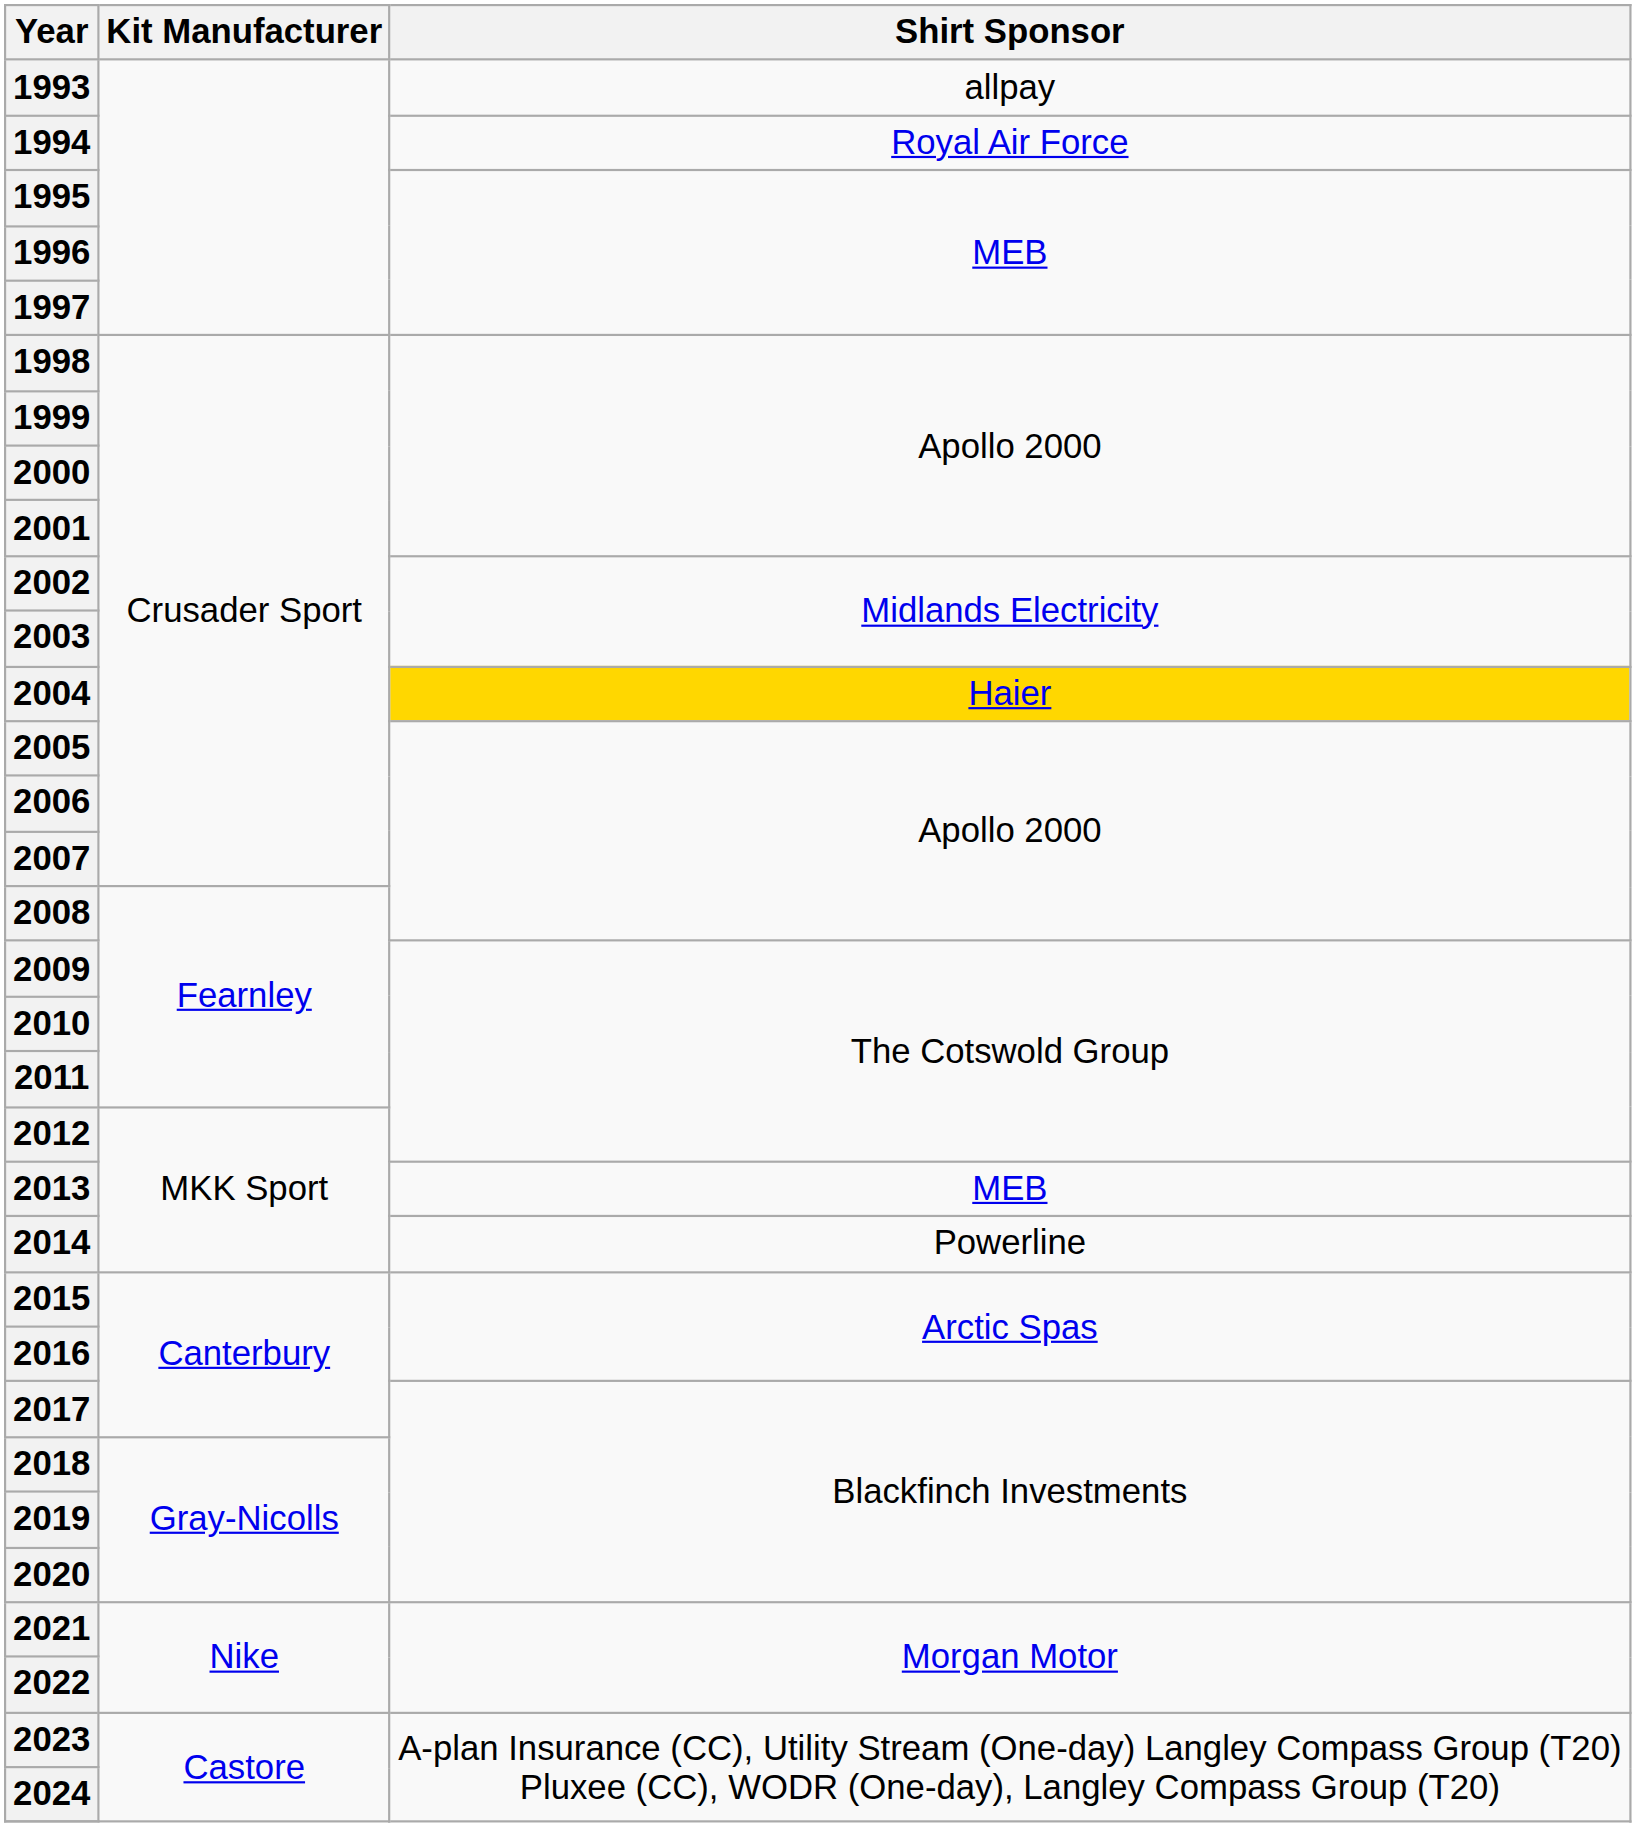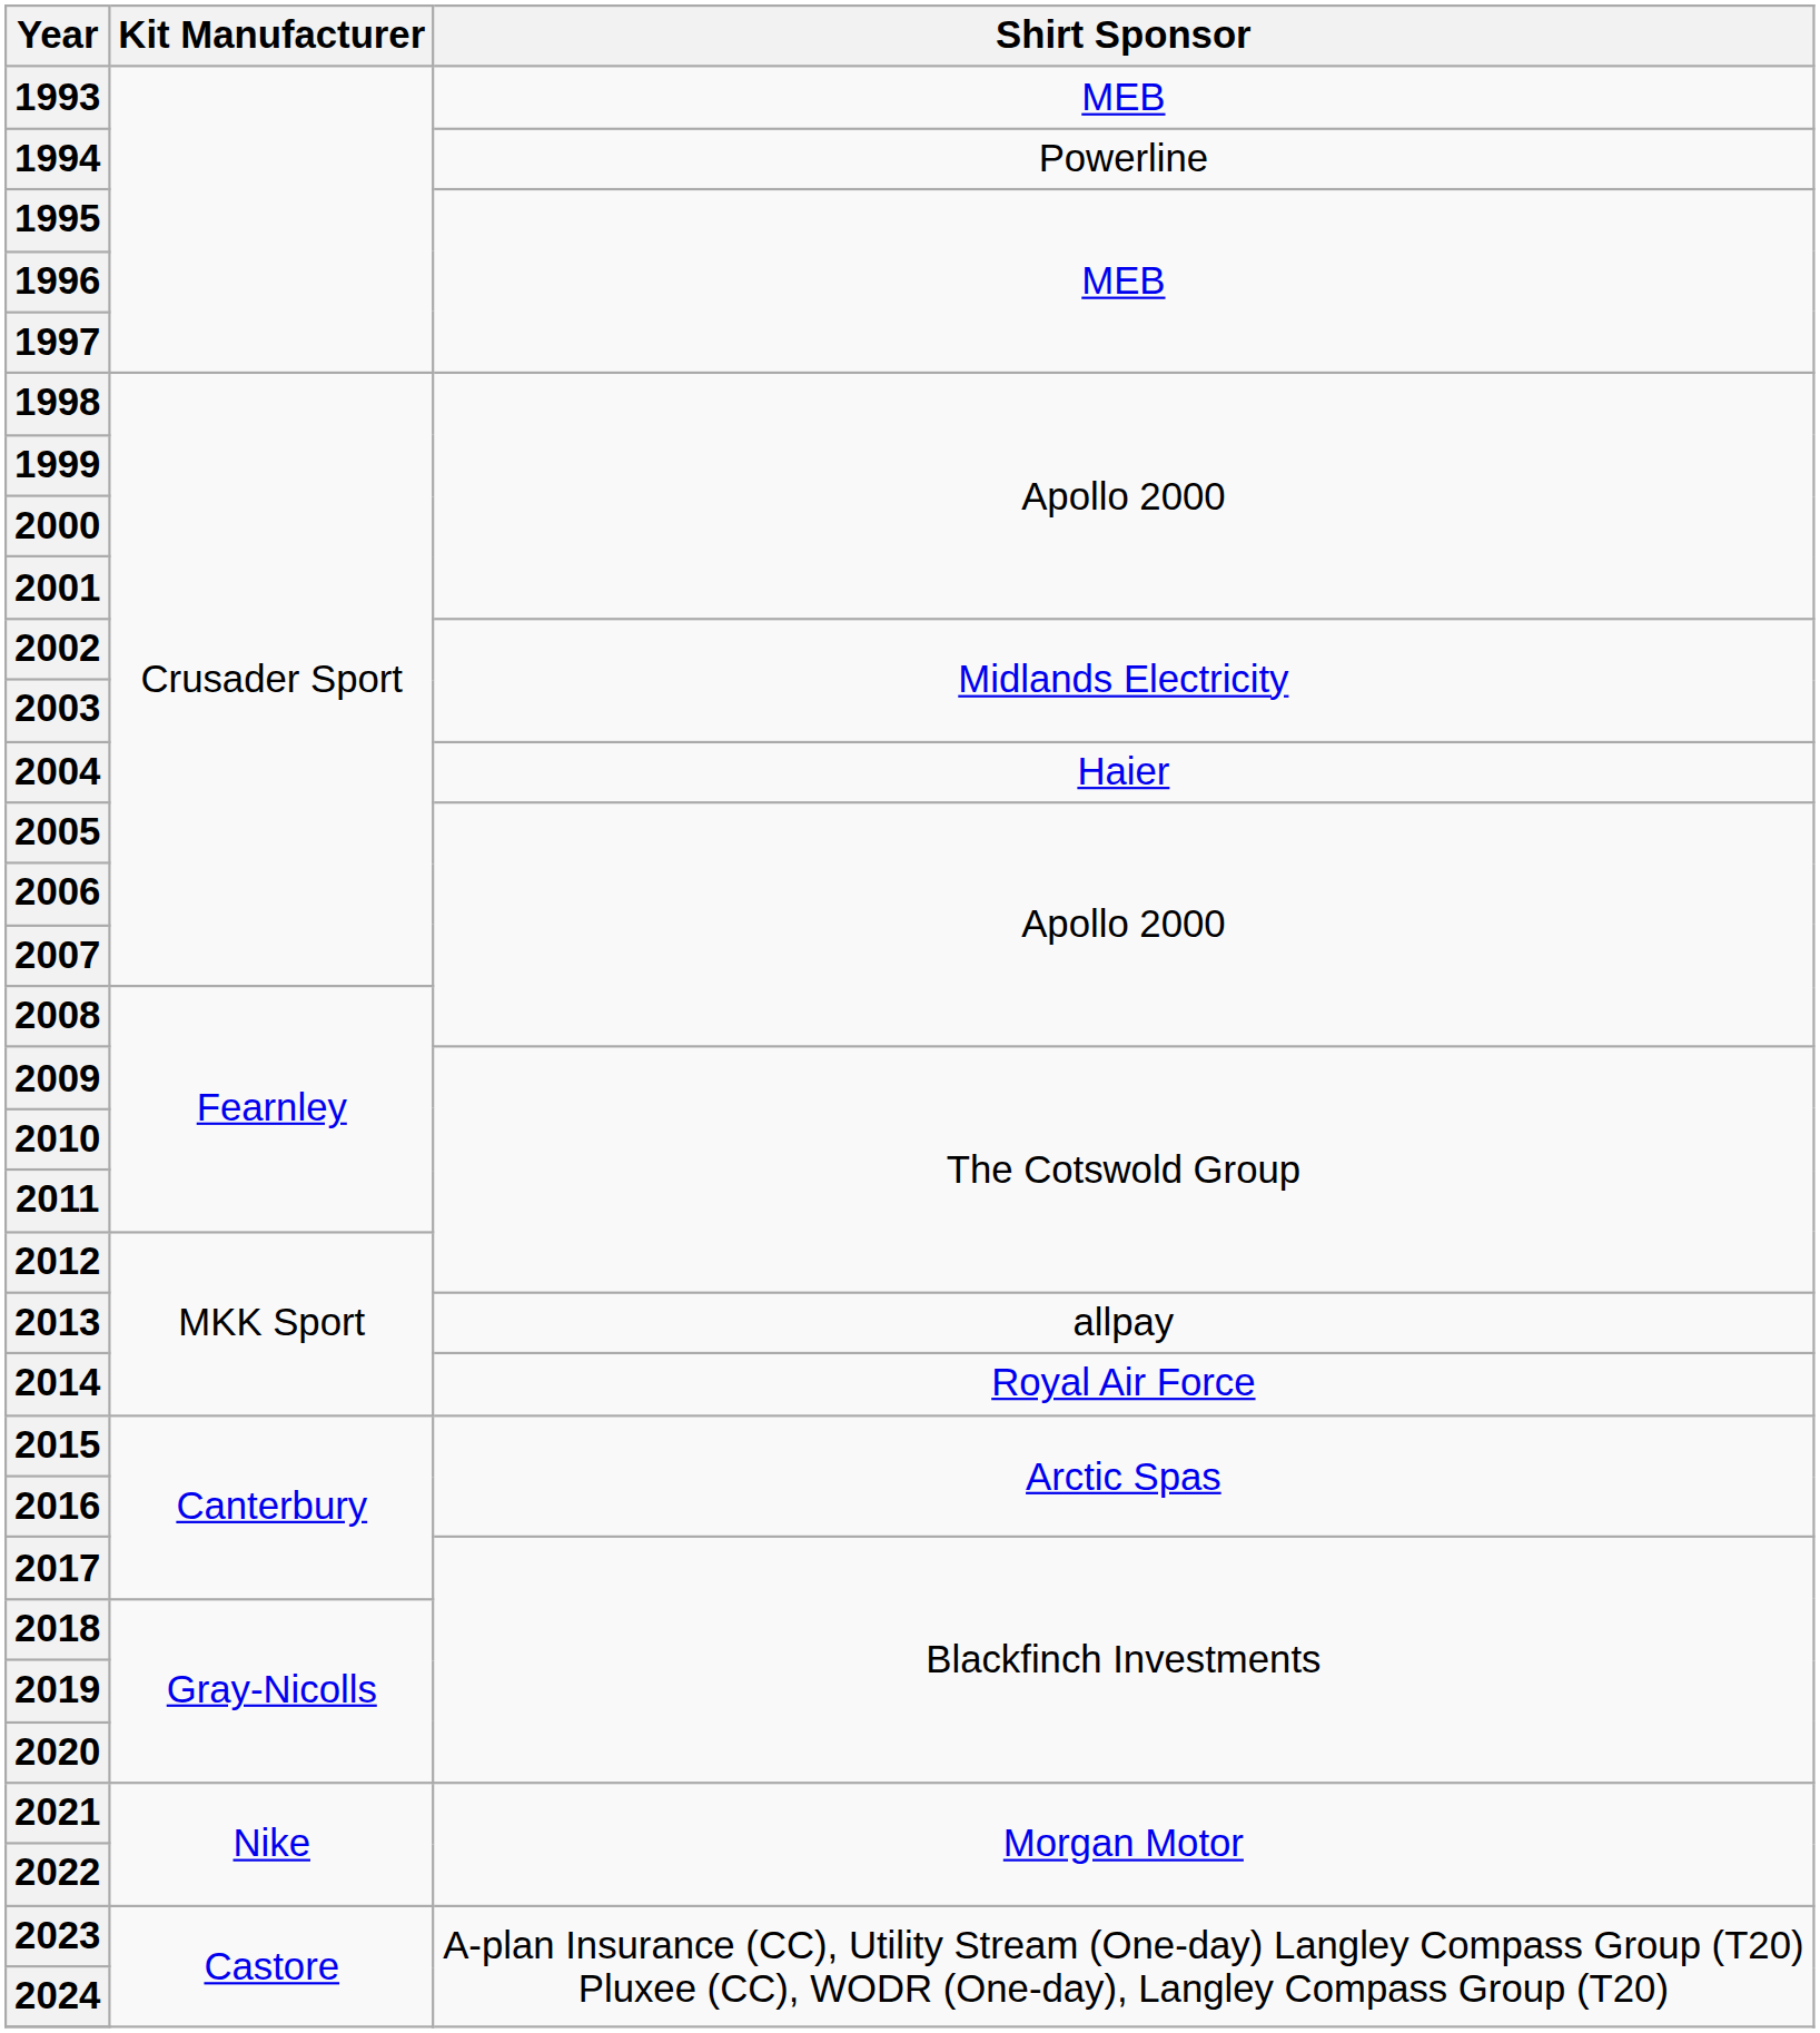1993 | Shirt Sponsor: allpay -> MEB
1994 | Shirt Sponsor: Royal Air Force -> Powerline
2004 | Shirt Sponsor: gold background -> no background
2013 | Shirt Sponsor: MEB -> allpay
2014 | Shirt Sponsor: Powerline -> Royal Air Force
